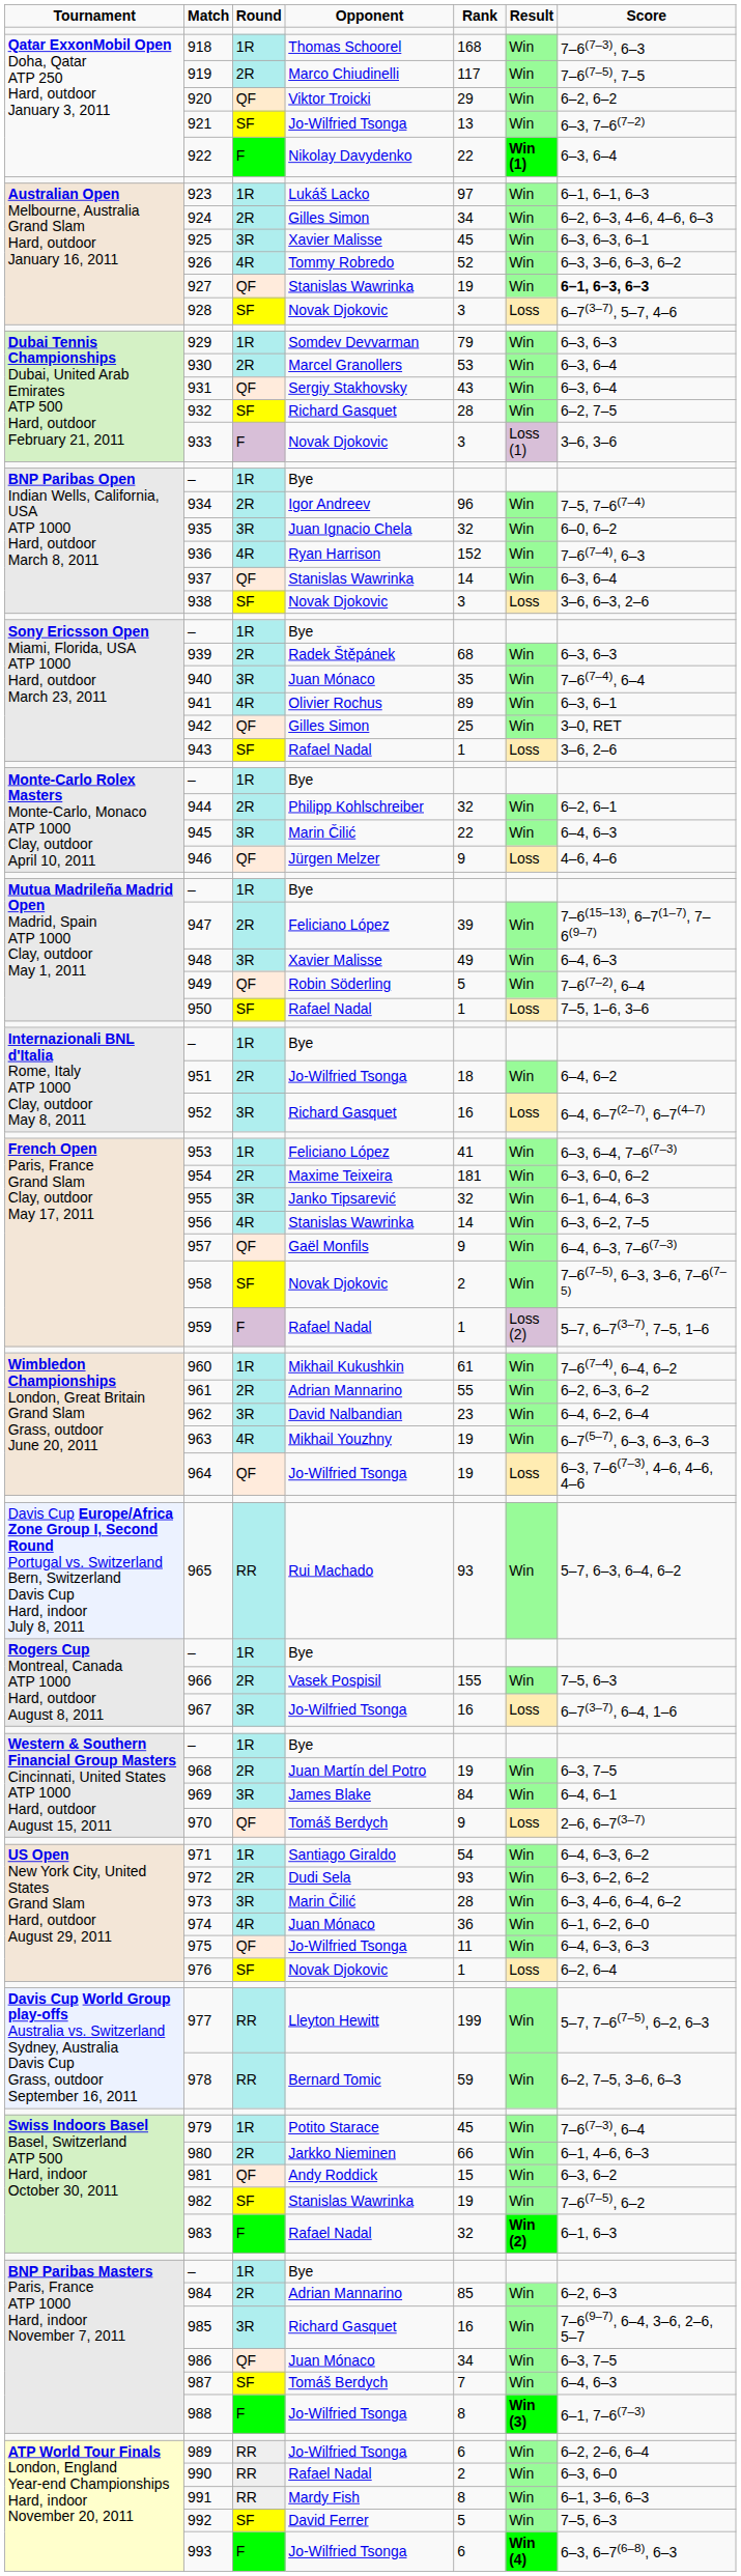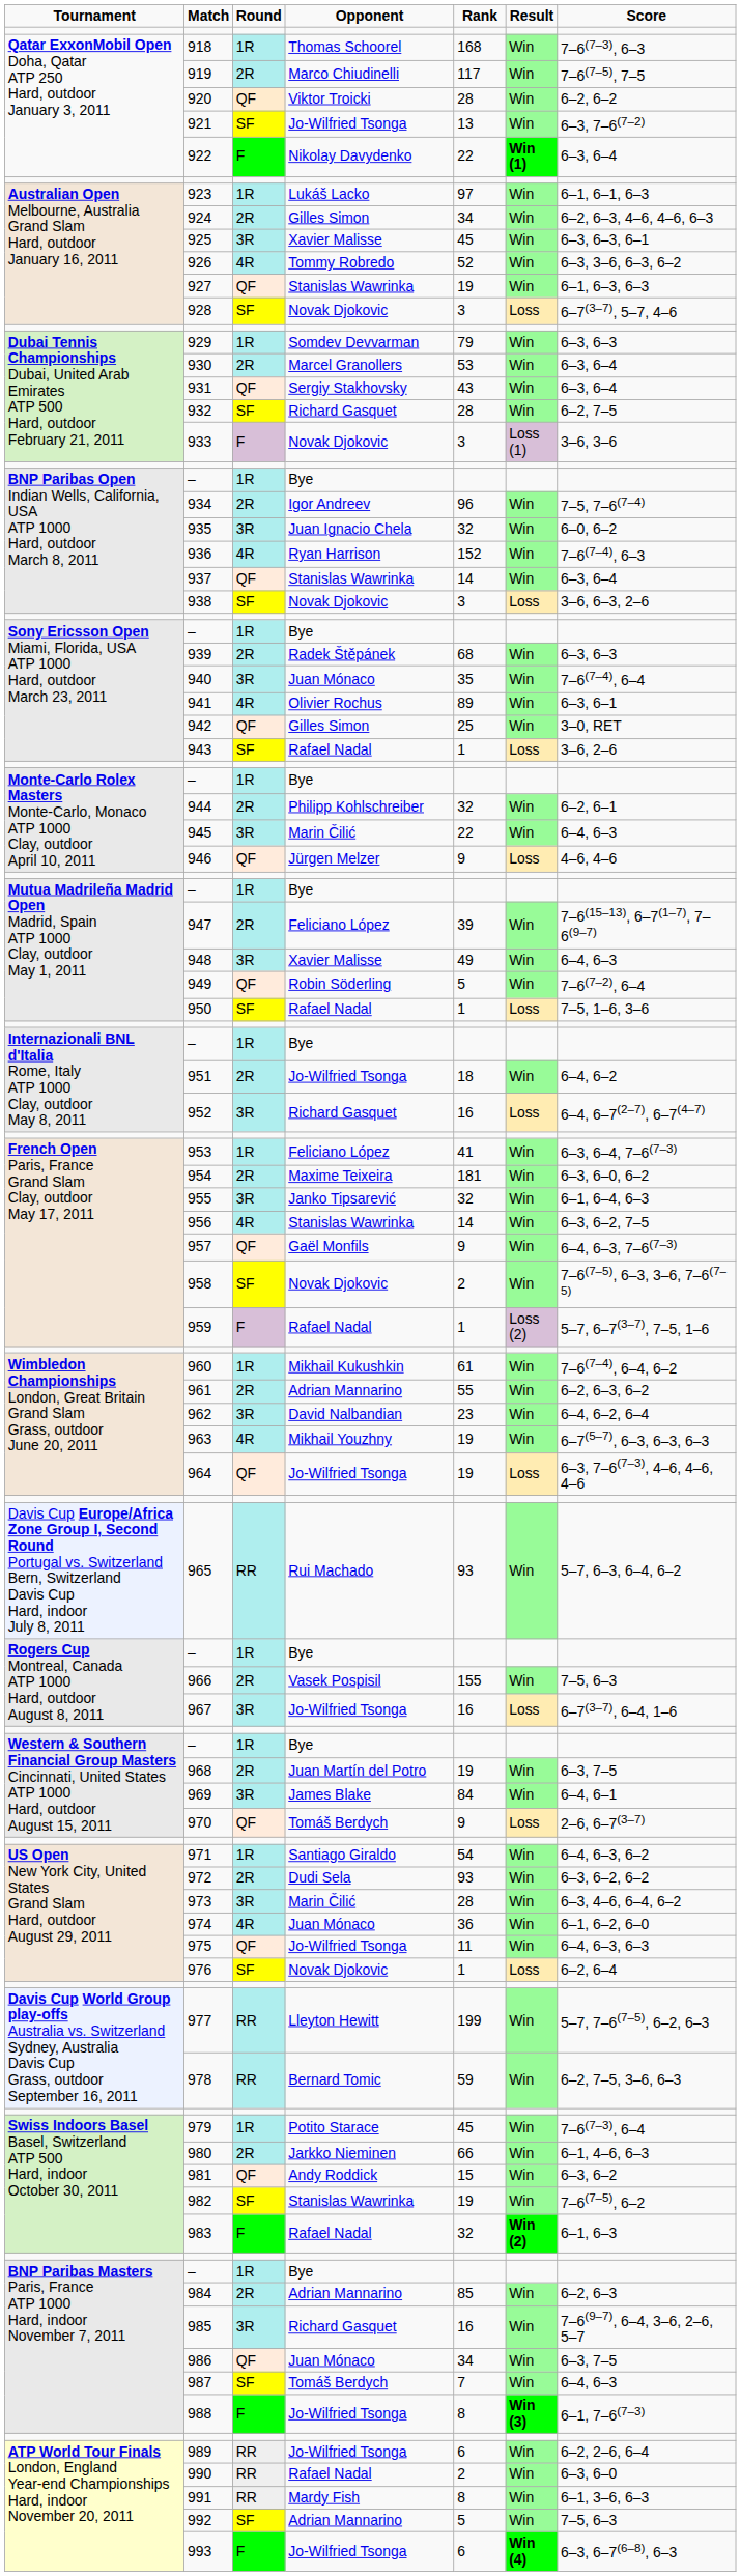920 | column 5: 29 -> 28
927 | column 7: bold -> normal
992 | column 4: David Ferrer -> Adrian Mannarino
